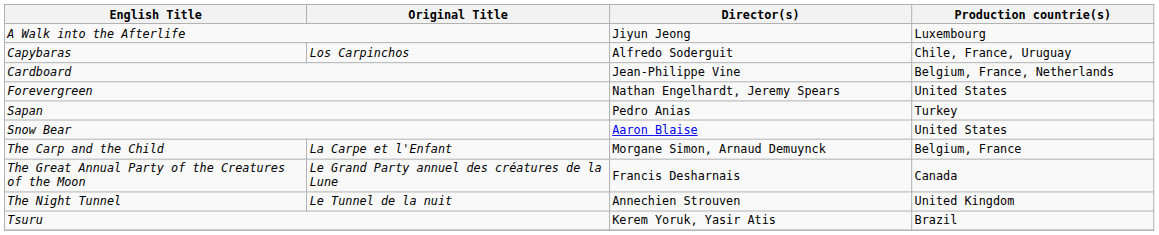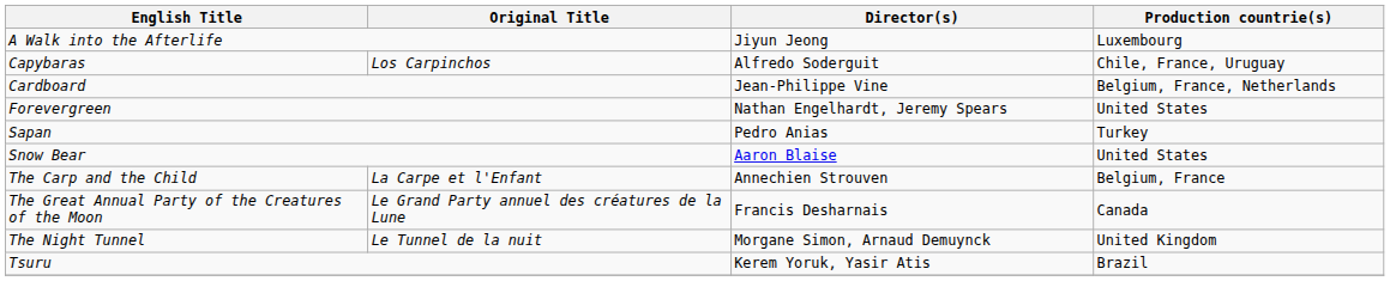The Carp and the Child | Director(s): Morgane Simon, Arnaud Demuynck -> Annechien Strouven
The Night Tunnel | Director(s): Annechien Strouven -> Morgane Simon, Arnaud Demuynck
